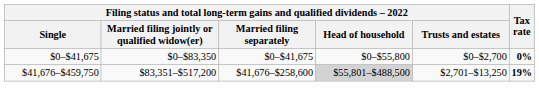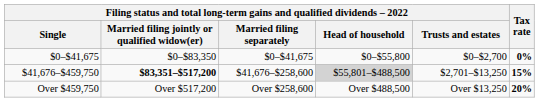$41,676–$459,750 | column 2: normal -> bold
$41,676–$459,750 | Tax rate: 19% -> 15%
+ row: Over $459,750 | Over $517,200 | Over $258,600 | Over $488,500 | Over $13,250 | 20%
